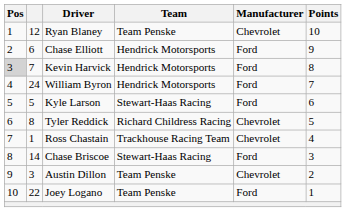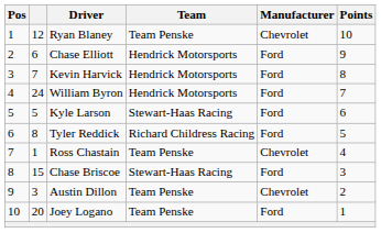Kevin Harvick | Pos: lightgrey background -> no background
Tyler Reddick | Manufacturer: Chevrolet -> Ford
Ross Chastain | Team: Trackhouse Racing Team -> Team Penske
Chase Briscoe | column 2: 14 -> 15
Joey Logano | column 2: 22 -> 20
